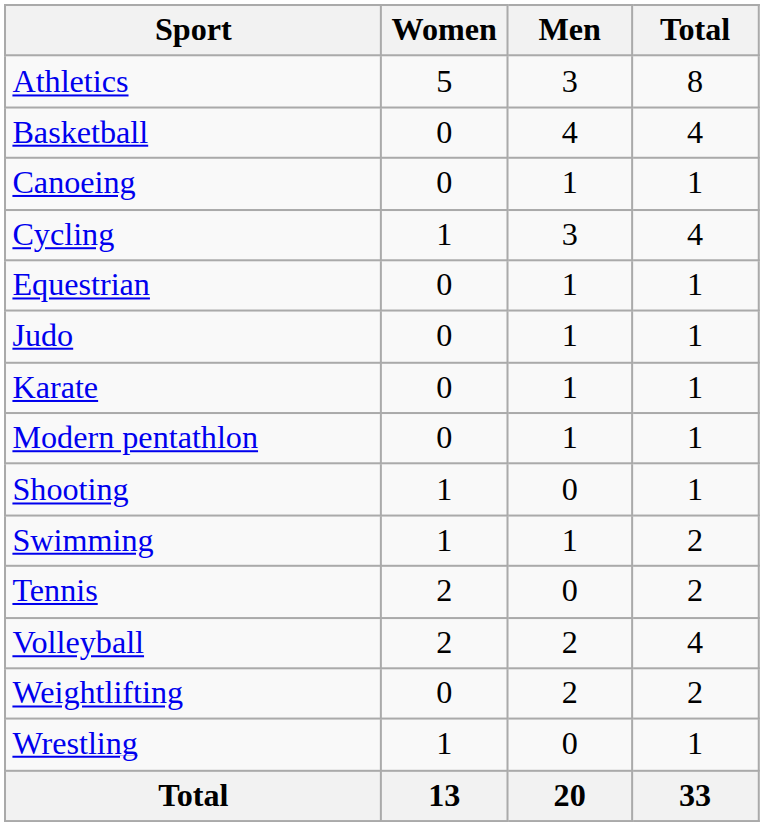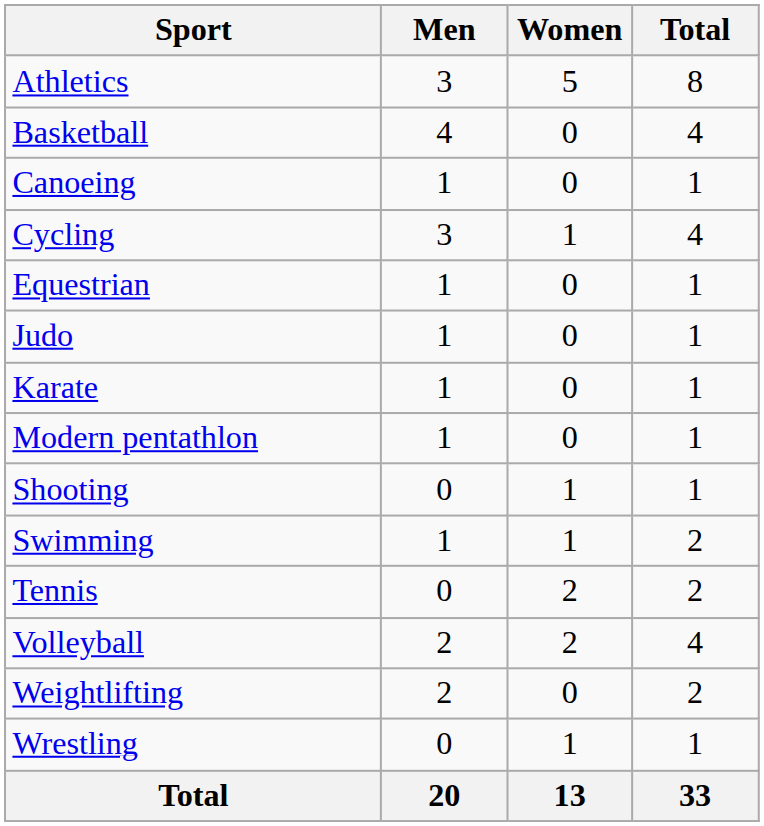columns swapped: Men <-> Women
